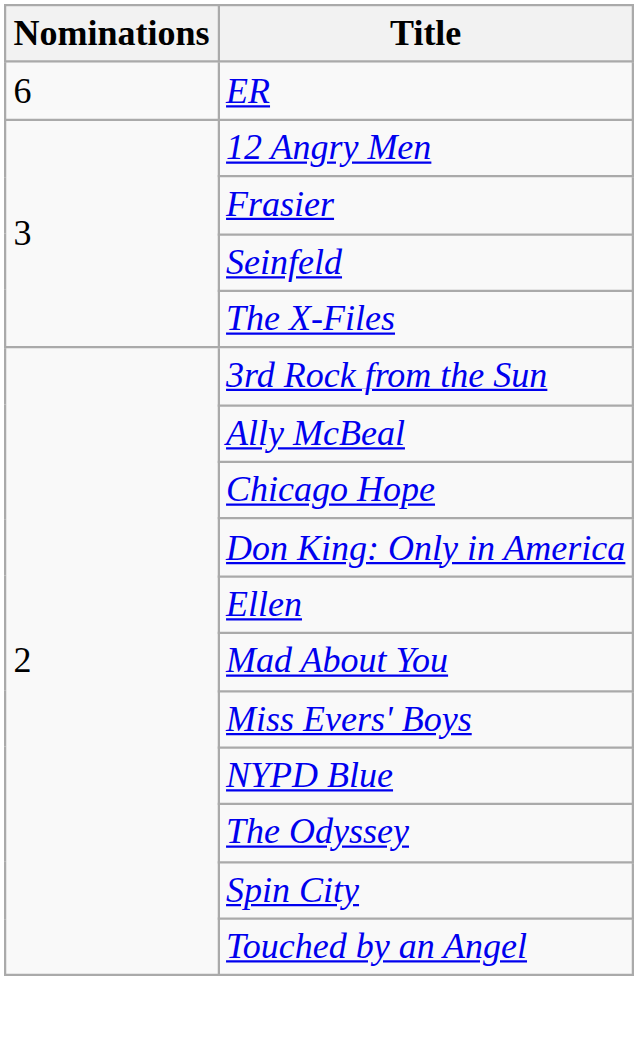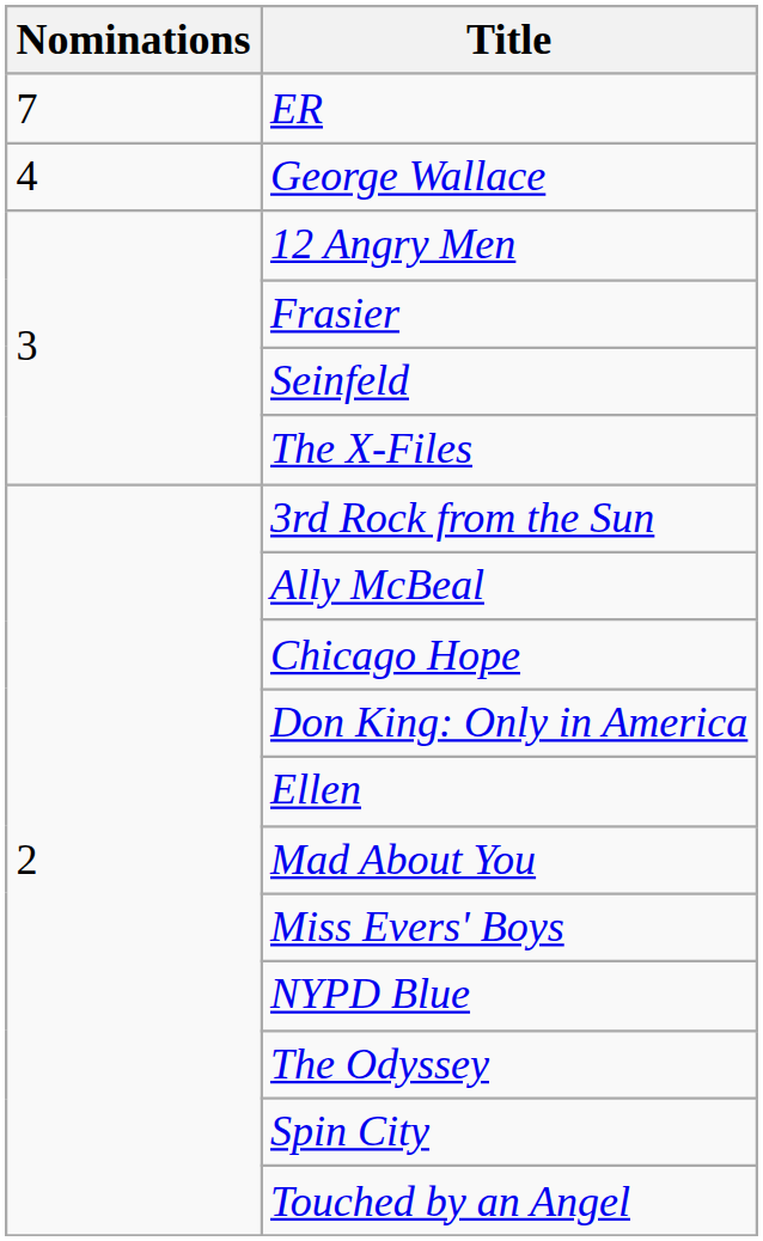ER | Nominations: 6 -> 7
+ row: 4 | George Wallace
